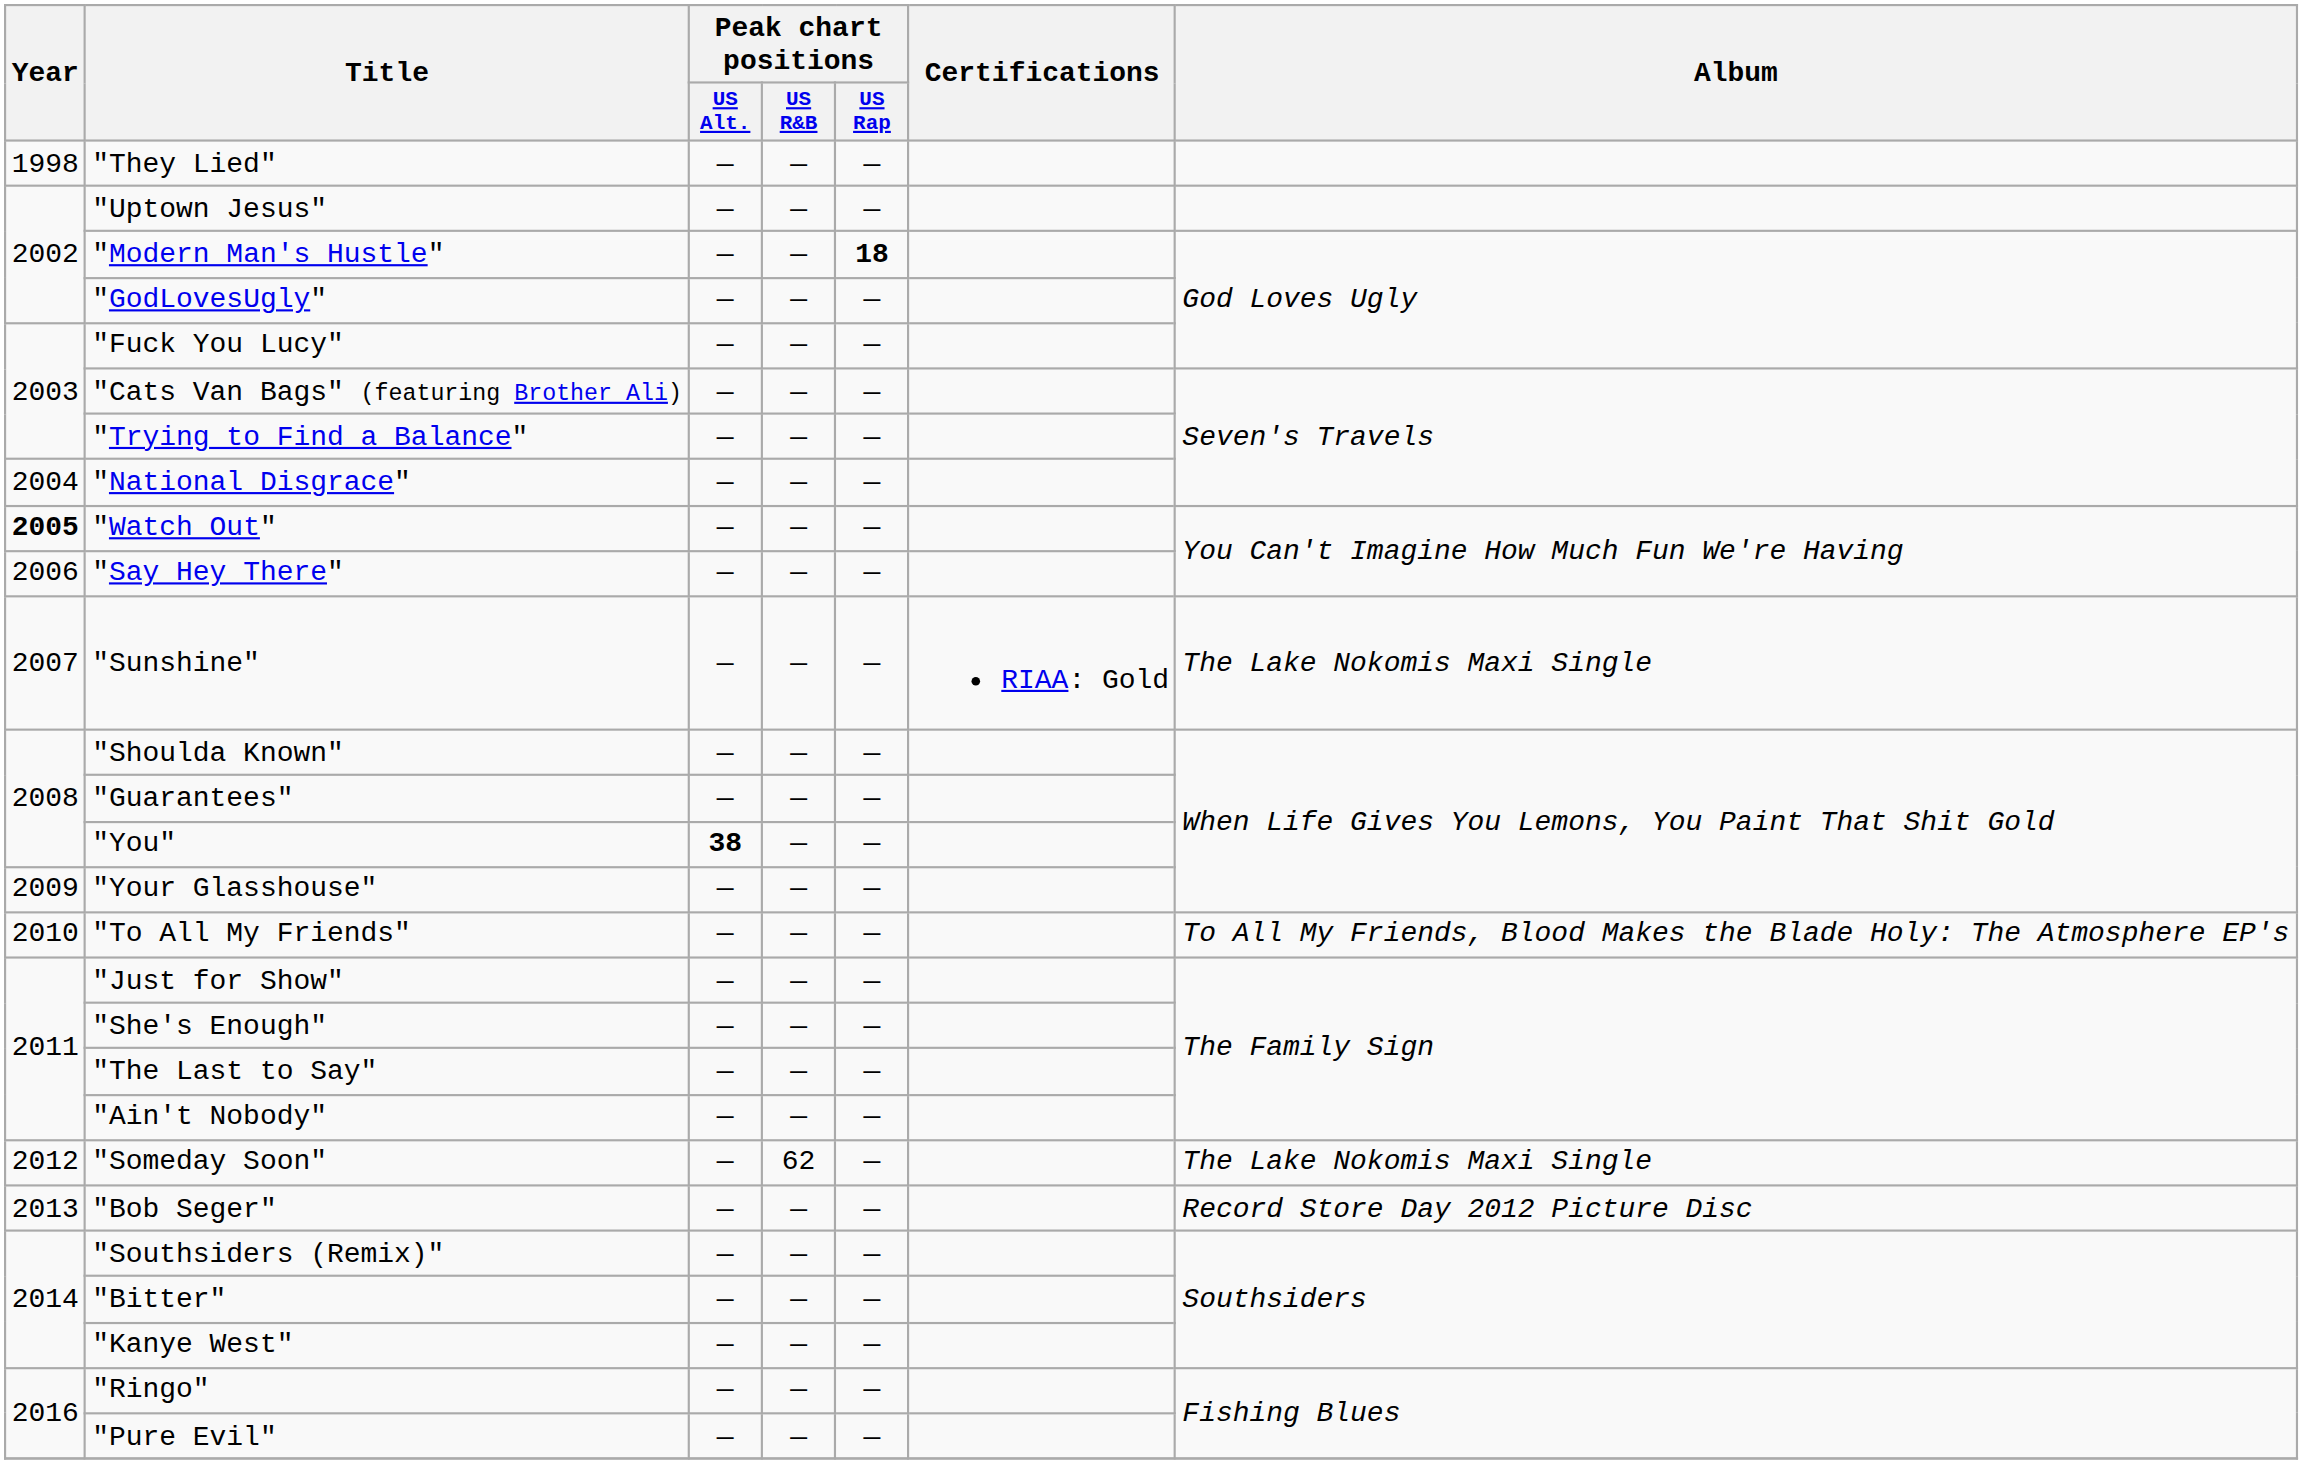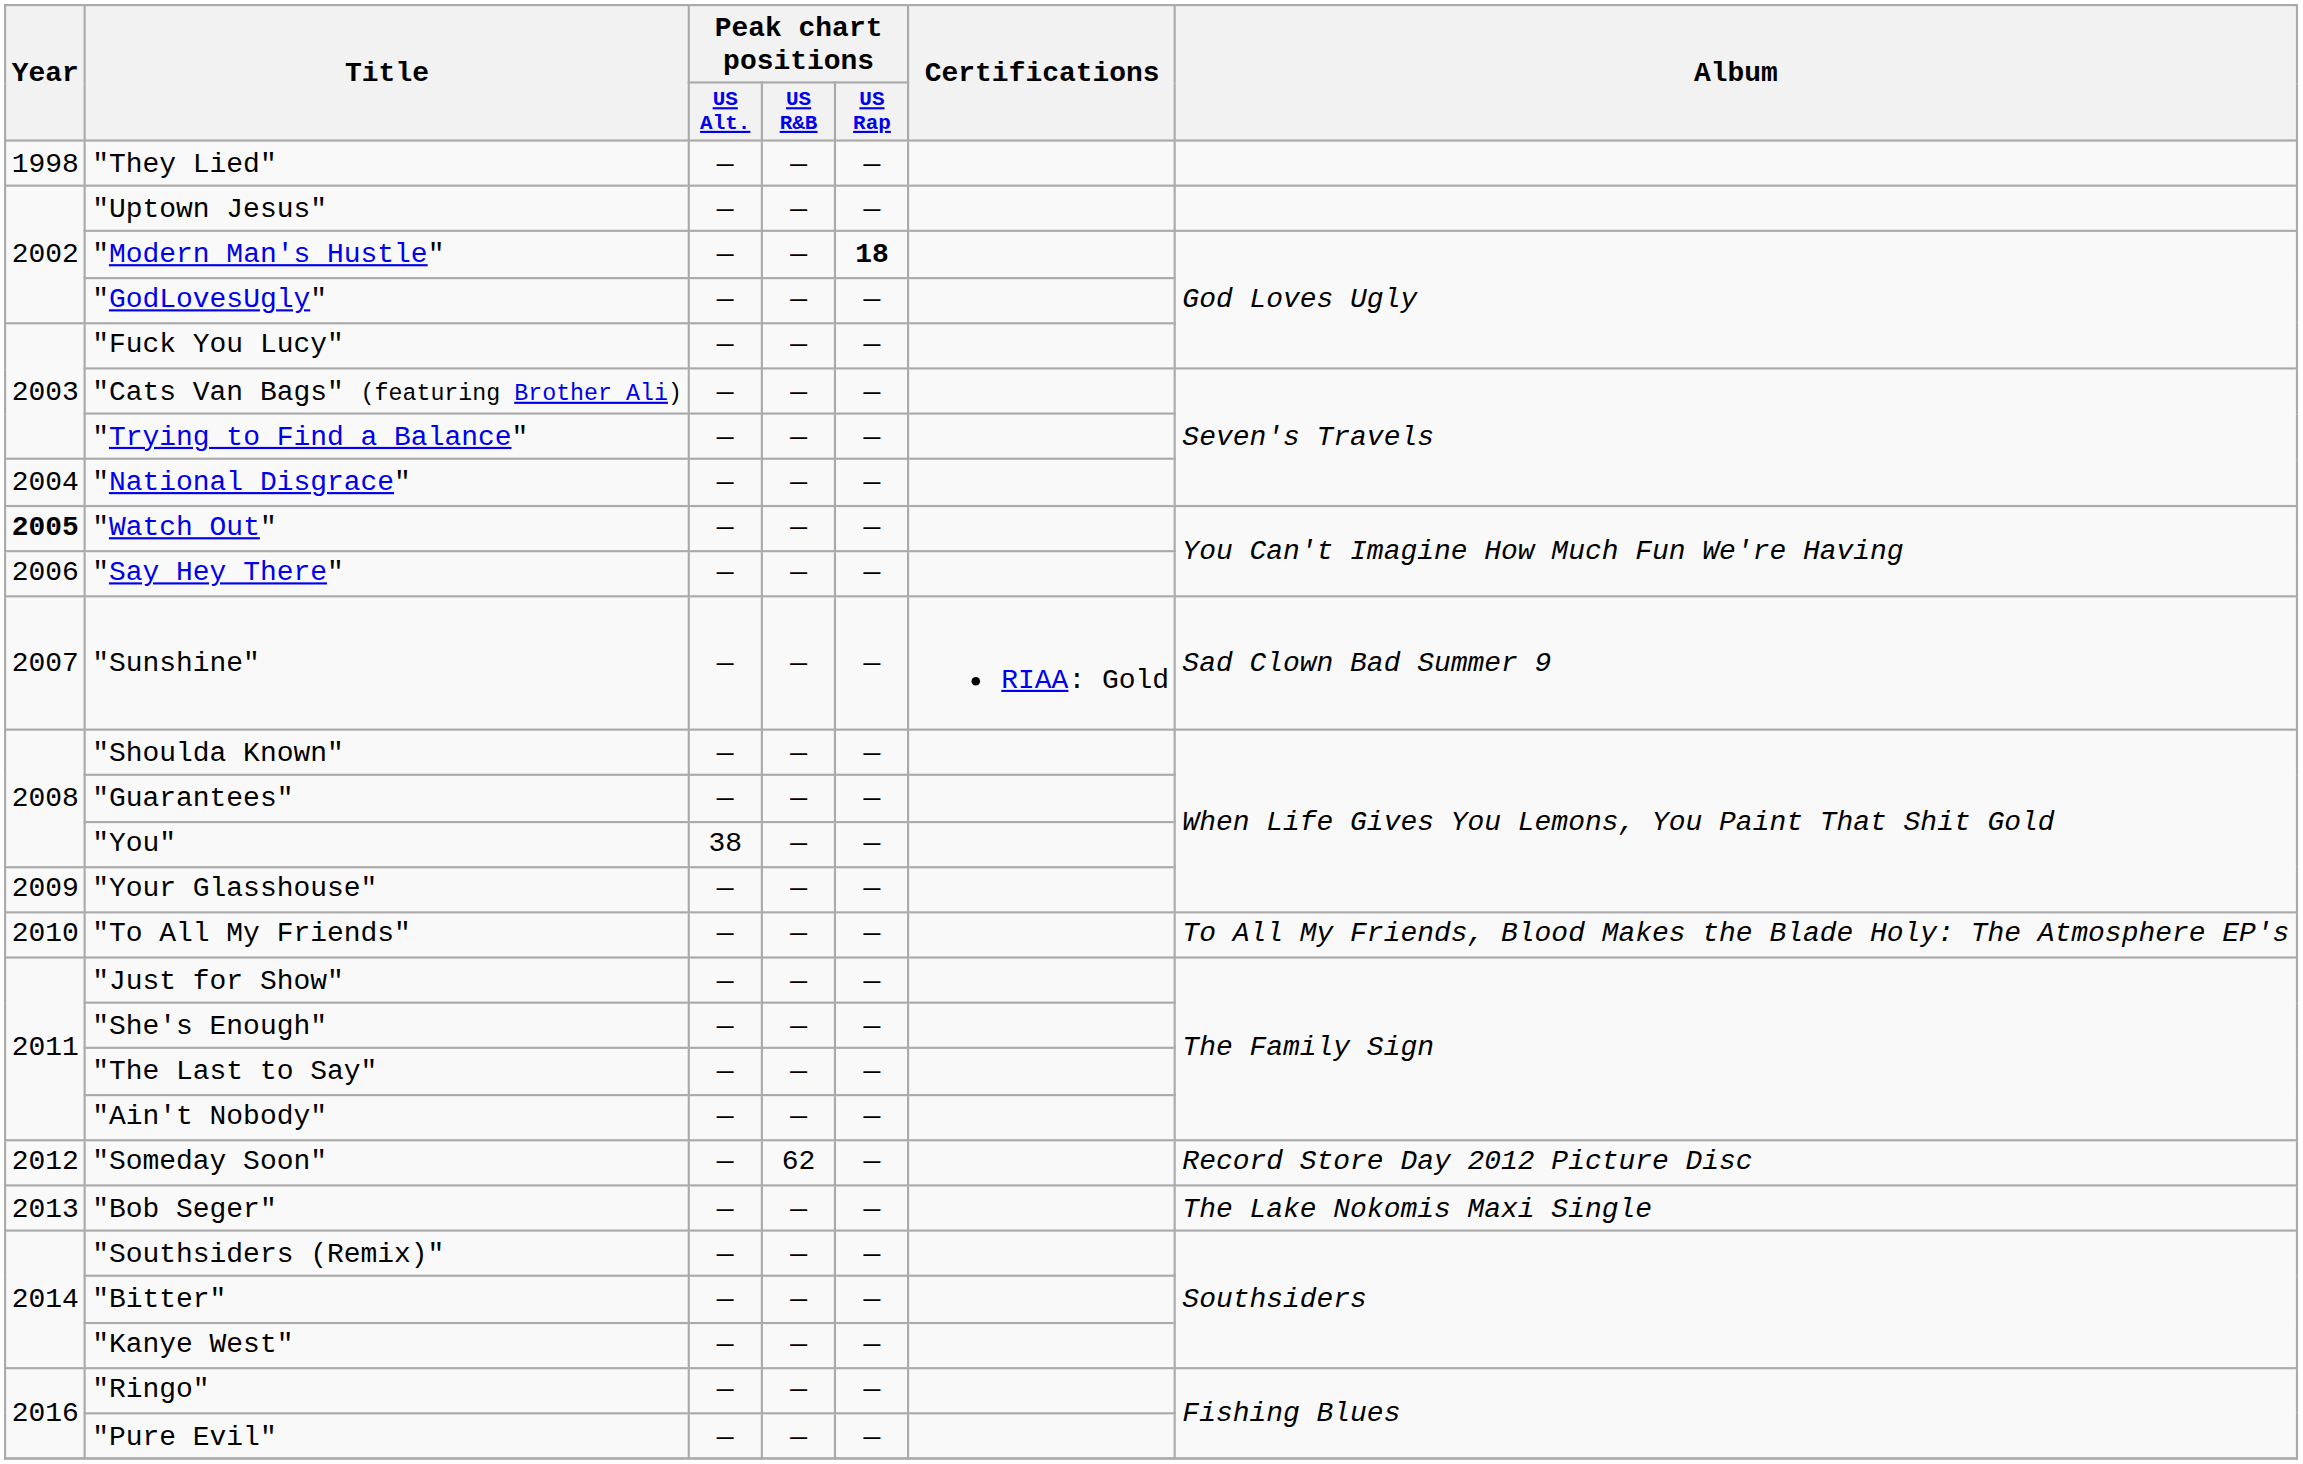"Sunshine" | Album: The Lake Nokomis Maxi Single -> Sad Clown Bad Summer 9
"You" | Peak chart positions / US Alt.: bold -> normal
"Someday Soon" | Album: The Lake Nokomis Maxi Single -> Record Store Day 2012 Picture Disc
"Bob Seger" | Album: Record Store Day 2012 Picture Disc -> The Lake Nokomis Maxi Single
